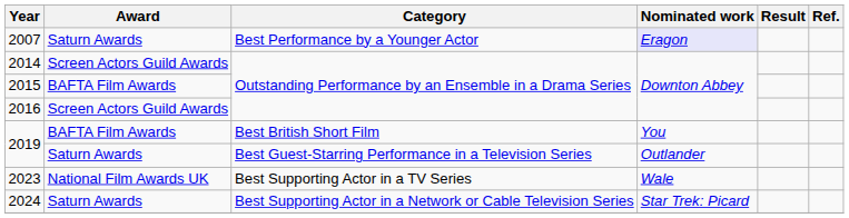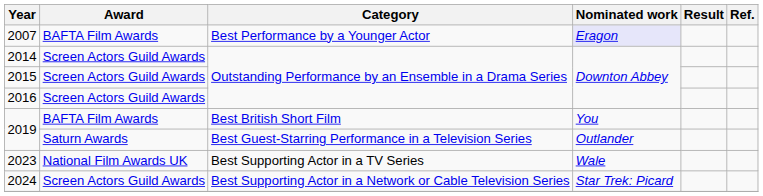2007 | Award: Saturn Awards -> BAFTA Film Awards
2015 | Award: BAFTA Film Awards -> Screen Actors Guild Awards
2024 | Award: Saturn Awards -> Screen Actors Guild Awards
